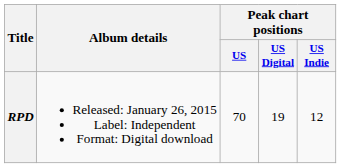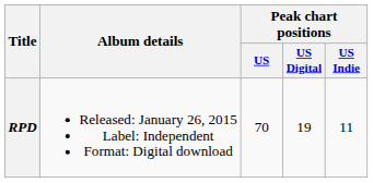RPD | Peak chart positions / US Indie: 12 -> 11
